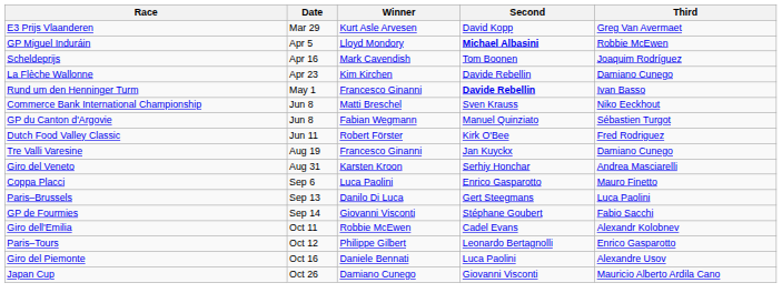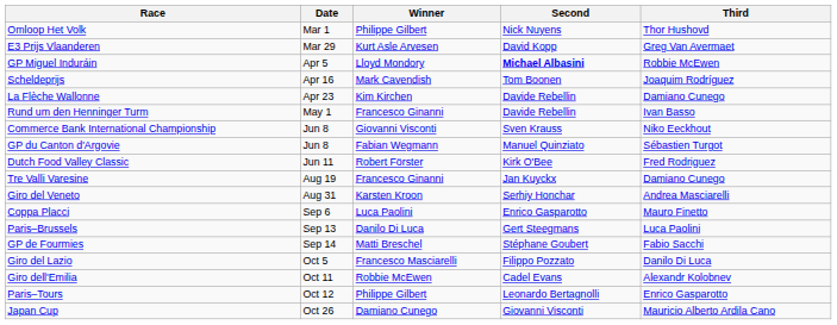+ row: Omloop Het Volk | Mar 1 | Philippe Gilbert | Nick Nuyens | Thor Hushovd
Rund um den Henninger Turm | Second: bold -> normal
Commerce Bank International Championship | Winner: Matti Breschel -> Giovanni Visconti
GP de Fourmies | Winner: Giovanni Visconti -> Matti Breschel
+ row: Giro del Lazio | Oct 5 | Francesco Masciarelli | Filippo Pozzato | Danilo Di Luca
- row: Giro del Piemonte | Oct 16 | Daniele Bennati | Luca Paolini | Alexandre Usov
